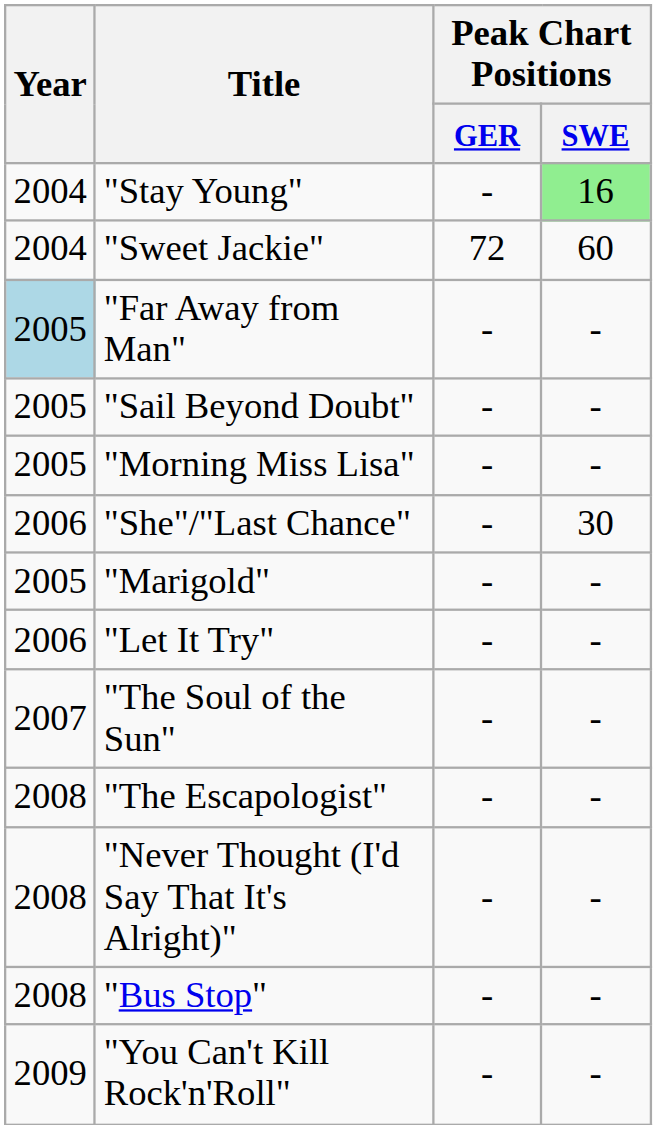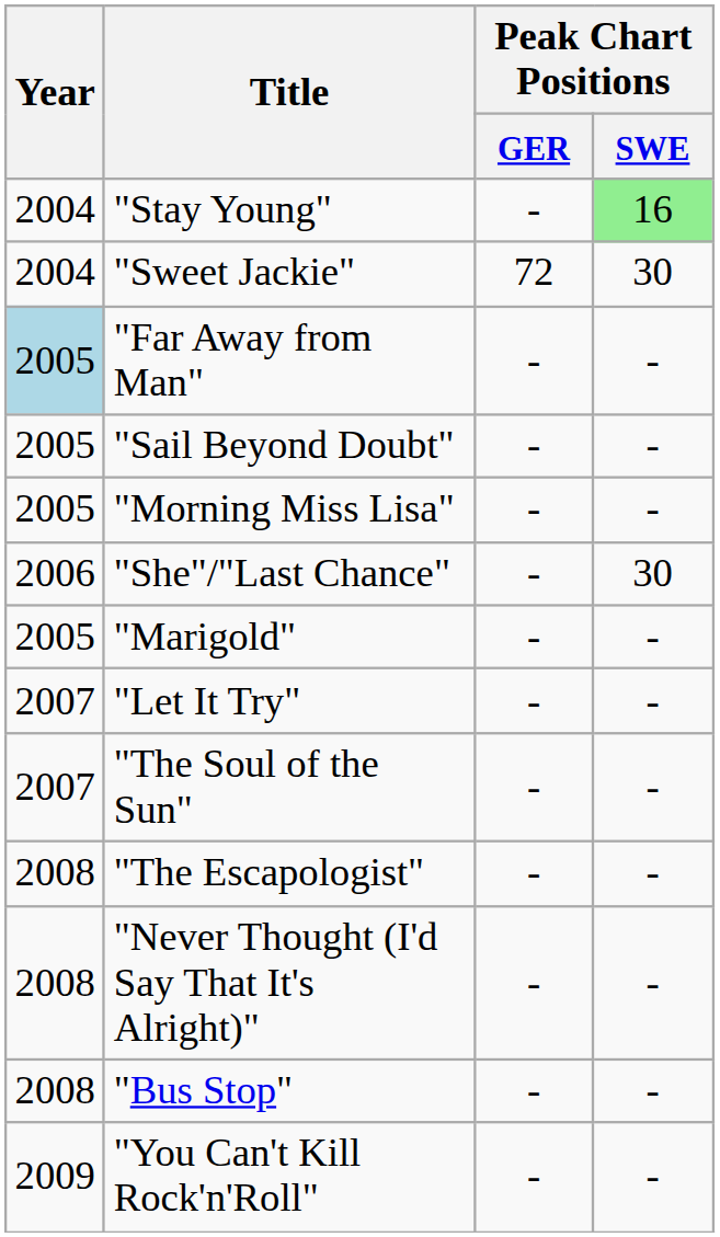"Sweet Jackie" | Peak Chart Positions / SWE: 60 -> 30
"Let It Try" | Year: 2006 -> 2007
